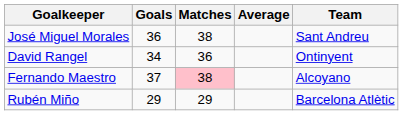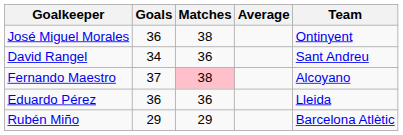José Miguel Morales | Team: Sant Andreu -> Ontinyent
David Rangel | Team: Ontinyent -> Sant Andreu
+ row: Eduardo Pérez | 36 | 36 | Lleida
